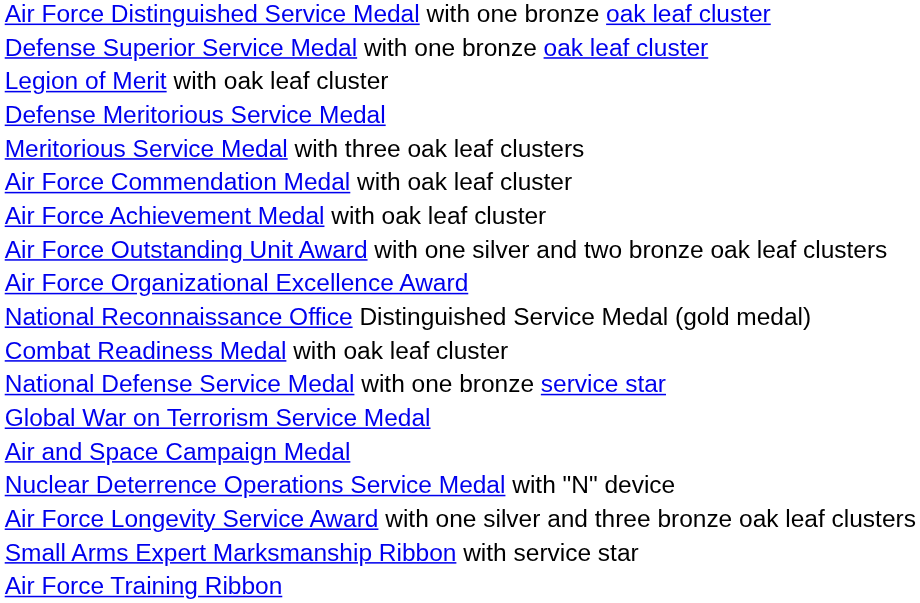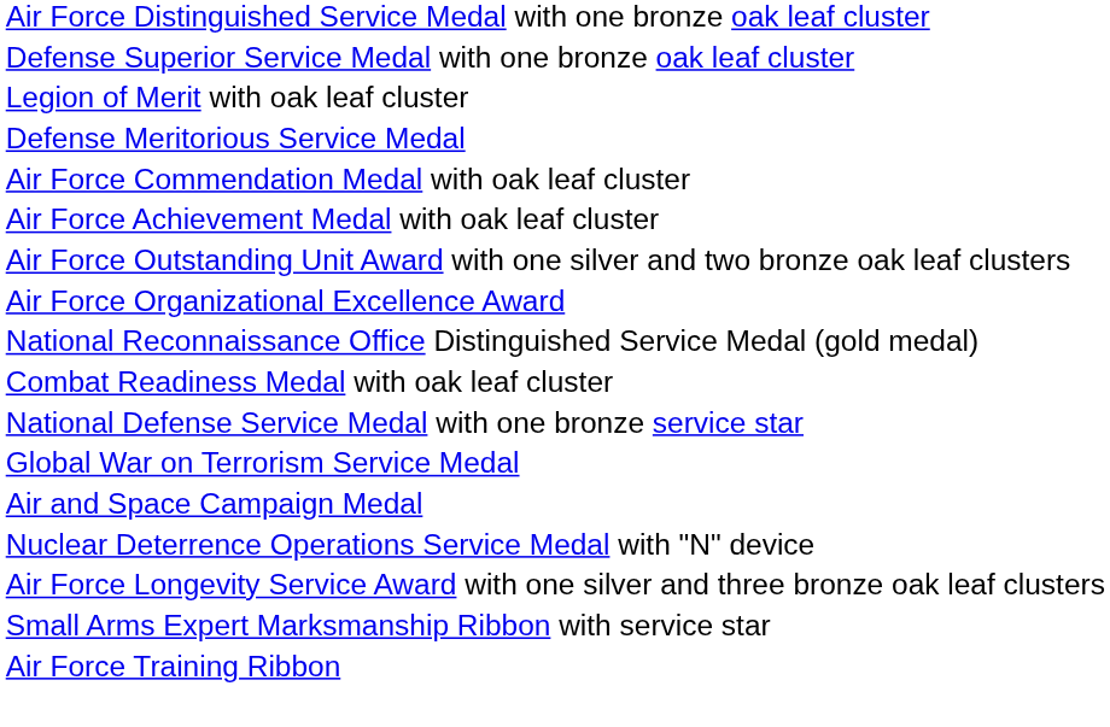- row: Meritorious Service Medal with three oak leaf clusters
